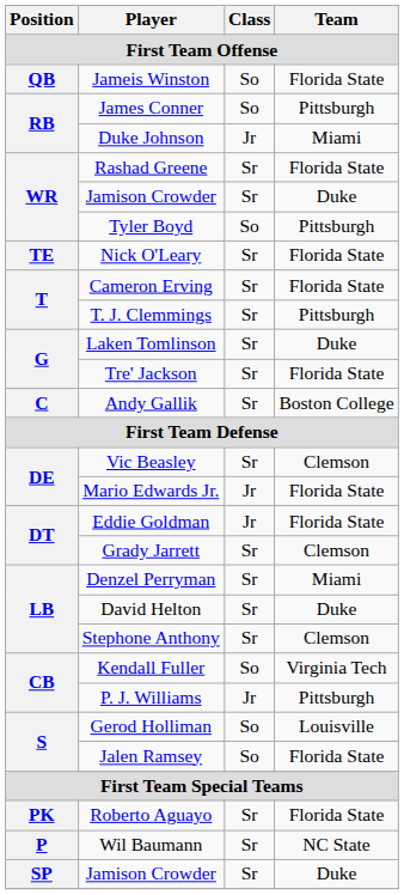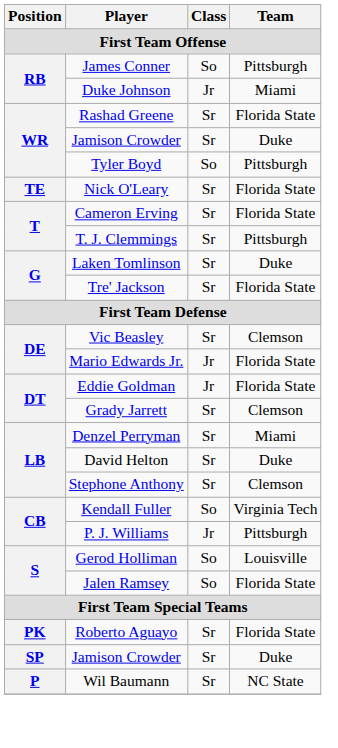- row: QB | Jameis Winston | So | Florida State
- row: C | Andy Gallik | Sr | Boston College
rows swapped: Wil Baumann <-> SP / Jamison Crowder
